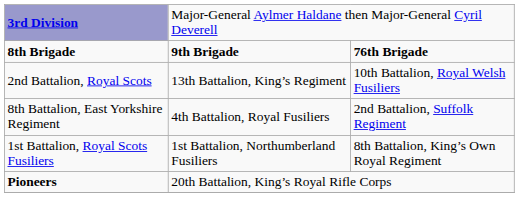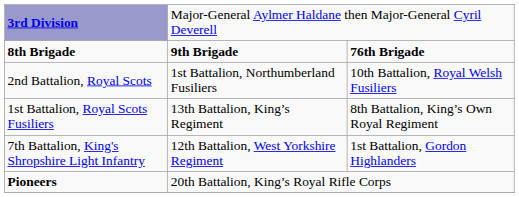2nd Battalion, Royal Scots | column 2: 13th Battalion, King’s Regiment -> 1st Battalion, Northumberland Fusiliers
- row: 8th Battalion, East Yorkshire Regiment | 4th Battalion, Royal Fusiliers | 2nd Battalion, Suffolk Regiment
1st Battalion, Royal Scots Fusiliers | column 2: 1st Battalion, Northumberland Fusiliers -> 13th Battalion, King’s Regiment
+ row: 7th Battalion, King's Shropshire Light Infantry | 12th Battalion, West Yorkshire Regiment | 1st Battalion, Gordon Highlanders
